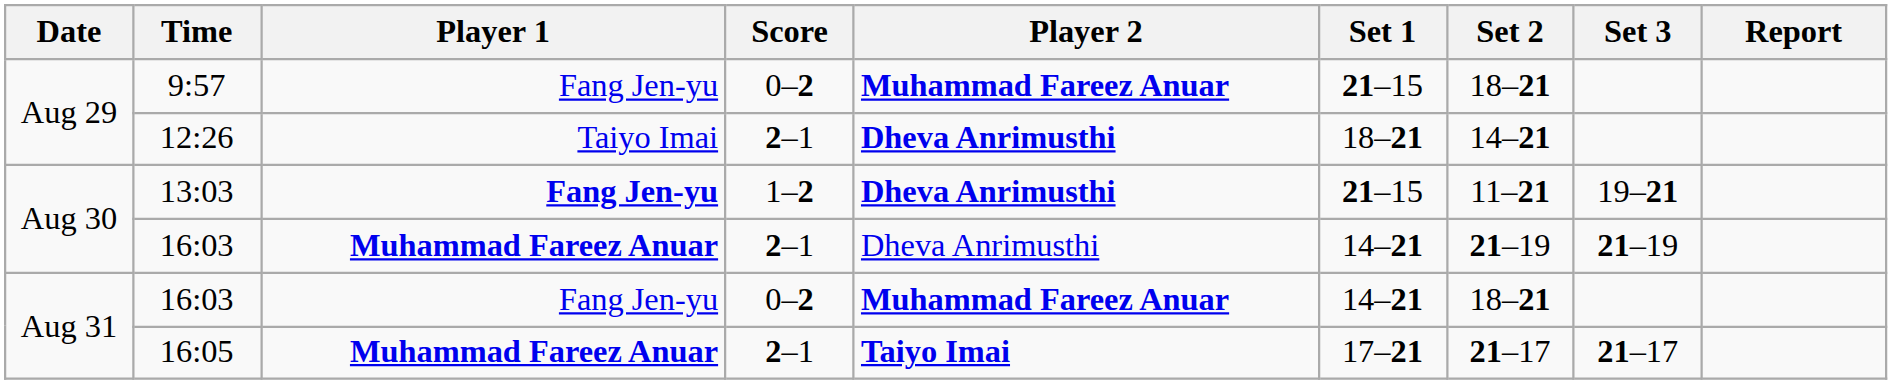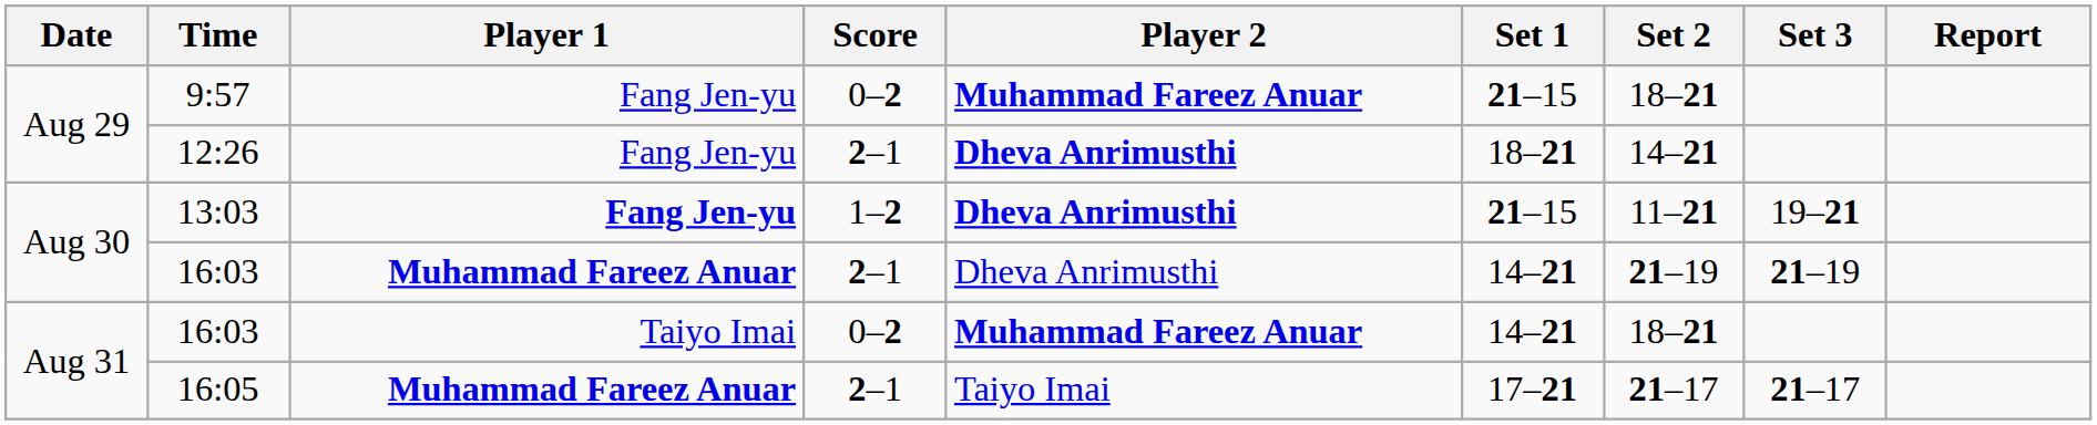12:26 | Player 1: Taiyo Imai -> Fang Jen-yu
Aug 31 / 16:03 | Player 1: Fang Jen-yu -> Taiyo Imai
16:05 | Player 2: bold -> normal
